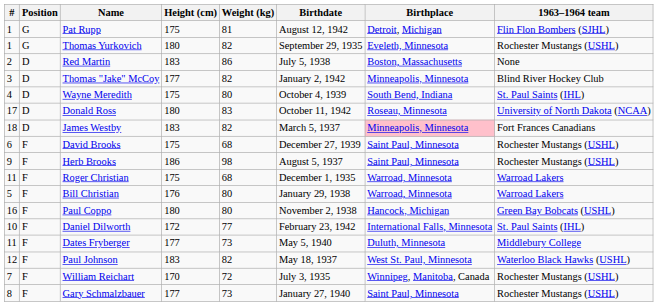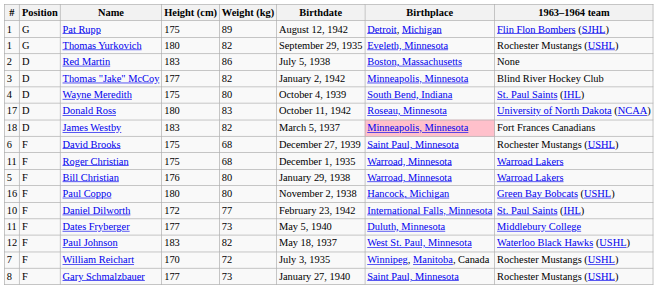Pat Rupp | Weight (kg): 81 -> 89
- row: 9 | F | Herb Brooks | 186 | 98 | August 5, 1937 | Saint Paul, Minnesota | Rochester Mustangs (USHL)
